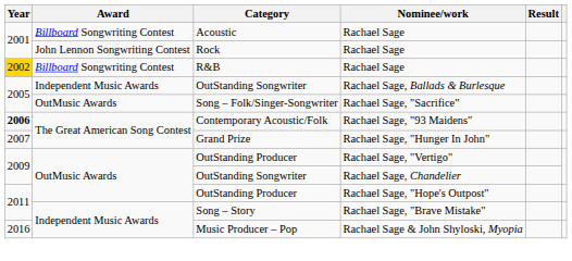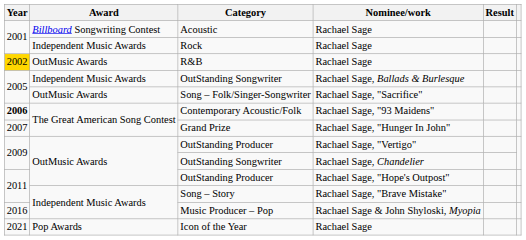Rock | Award: John Lennon Songwriting Contest -> Independent Music Awards
R&B | Award: Billboard Songwriting Contest -> OutMusic Awards
+ row: 2021 | Pop Awards | Icon of the Year | Rachael Sage
